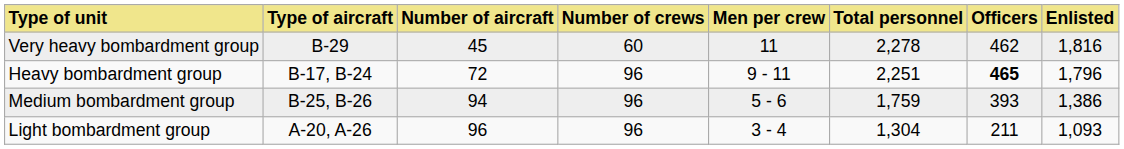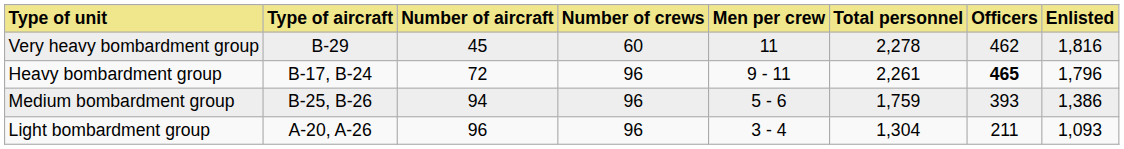Heavy bombardment group | Total personnel: 2,251 -> 2,261
